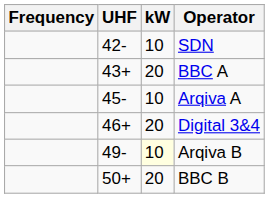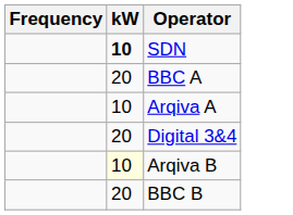- column: UHF | 42- | 43+ | 45- | 46+ | 49- | 50+
SDN | kW: normal -> bold
